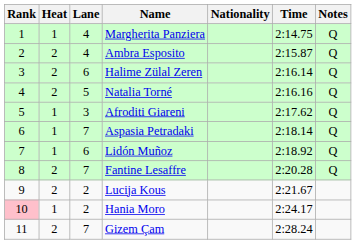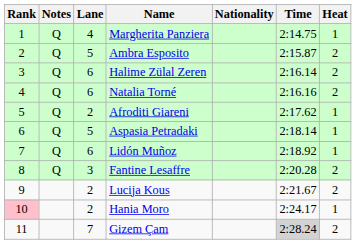columns swapped: Heat <-> Notes
Ambra Esposito | Lane: 4 -> 5
Natalia Torné | Lane: 5 -> 6
Afroditi Giareni | Lane: 3 -> 2
Aspasia Petradaki | Lane: 7 -> 5
Fantine Lesaffre | Lane: 7 -> 3
Gizem Çam | Time: no background -> lightgrey background
